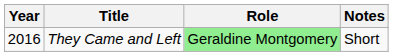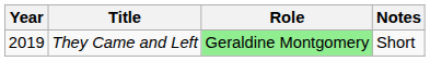They Came and Left | Year: 2016 -> 2019
